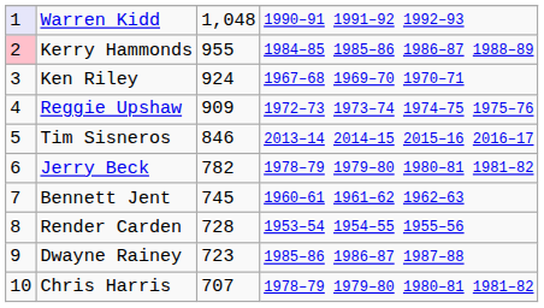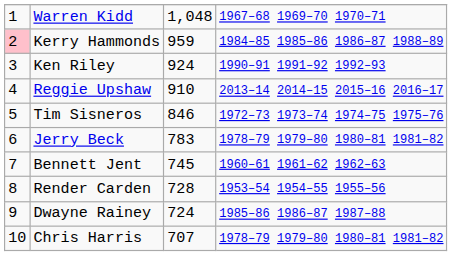Warren Kidd | column 1: lavender background -> no background
Warren Kidd | column 4: 1990–91 1991–92 1992–93 -> 1967–68 1969–70 1970–71
Kerry Hammonds | column 3: 955 -> 959
Ken Riley | column 4: 1967–68 1969–70 1970–71 -> 1990–91 1991–92 1992–93
Reggie Upshaw | column 3: 909 -> 910
Reggie Upshaw | column 4: 1972–73 1973–74 1974–75 1975–76 -> 2013–14 2014–15 2015–16 2016–17
Tim Sisneros | column 4: 2013–14 2014–15 2015–16 2016–17 -> 1972–73 1973–74 1974–75 1975–76
Jerry Beck | column 3: 782 -> 783
Dwayne Rainey | column 3: 723 -> 724
